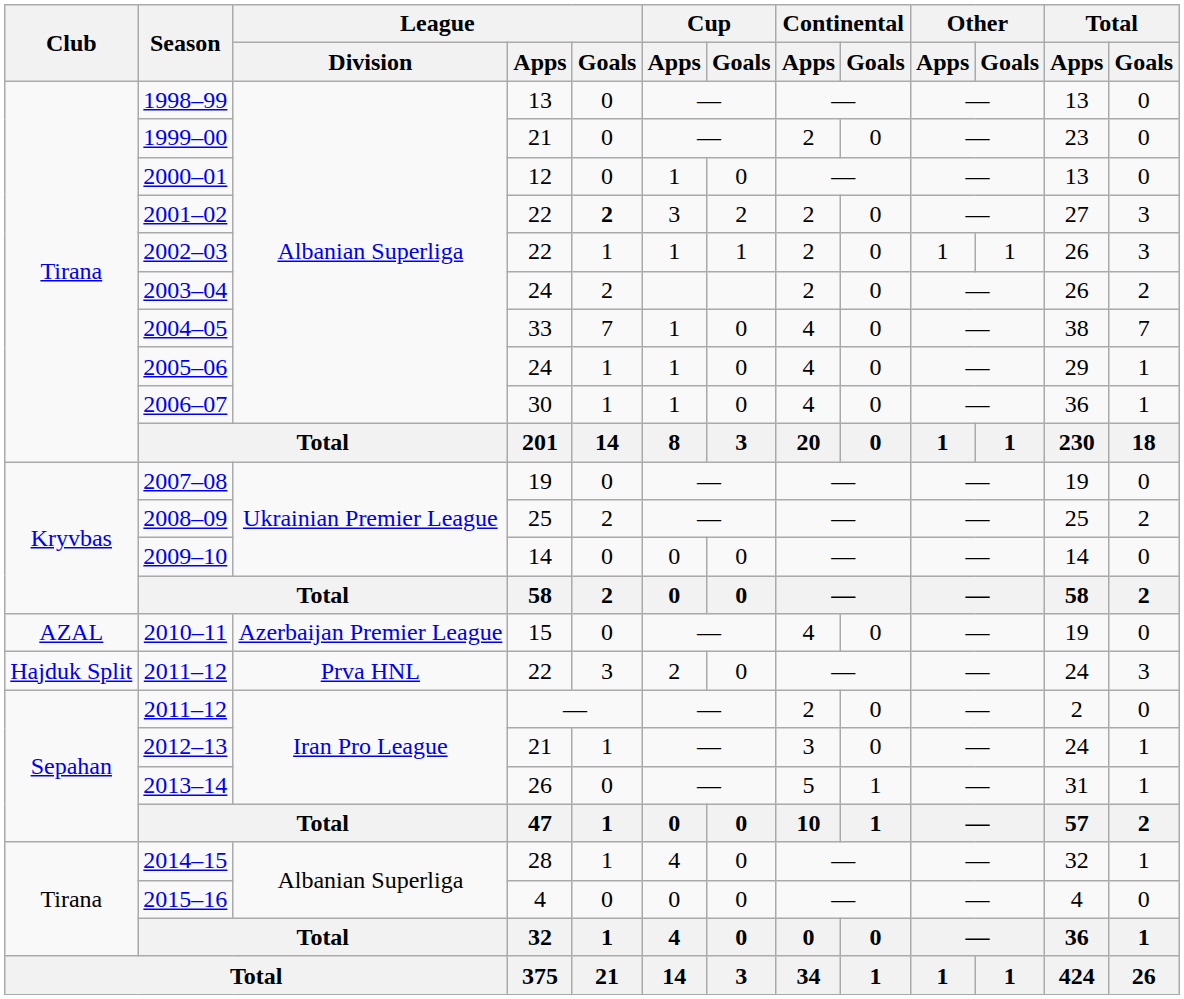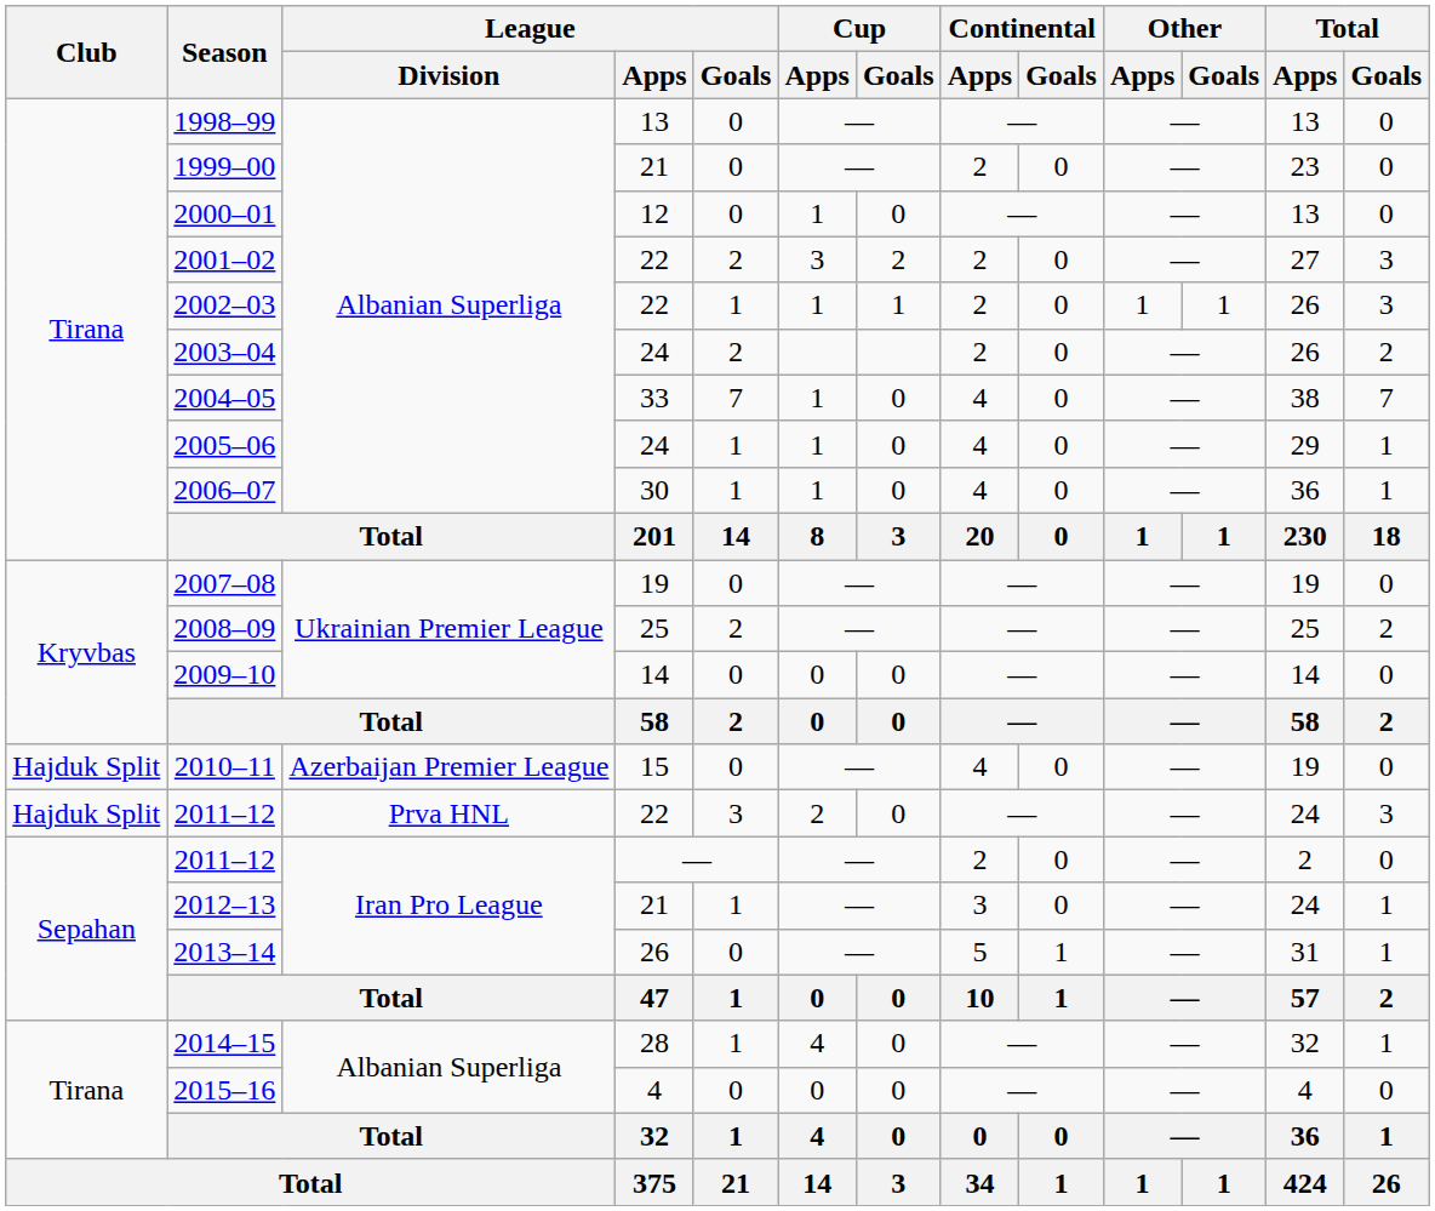2001–02 | League / Goals: bold -> normal
2010–11 | Club: AZAL -> Hajduk Split
